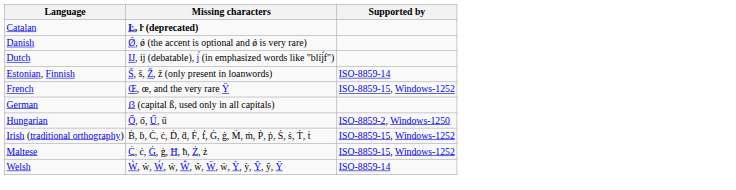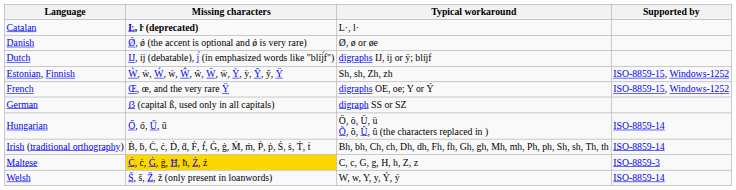+ column: Typical workaround | L·, l· | Ø, ø or øe | digraphs IJ, ij or ÿ; blíjf | Sh, sh, Zh, zh | digraphs OE, oe; Y or Ý | digraph SS or SZ | Ö, ö, Ü, ü Õ, õ, Û, û (the characters replaced in ) | Bh, bh, Ch, ch, Dh, dh, Fh, fh, Gh, gh, Mh, mh, Ph, ph, Sh, sh, Th, th | C, c, G, g, H, h, Z, z | W, w, Y, y, Ý, ý
Estonian, Finnish | Missing characters: Š, š, Ž, ž (only present in loanwords) -> Ẁ, ẁ, Ẃ, ẃ, Ŵ, ŵ, Ẅ, ẅ, Ỳ, ỳ, Ŷ, ŷ, Ÿ
Estonian, Finnish | Supported by: ISO-8859-14 -> ISO-8859-15, Windows-1252
Hungarian | Supported by: ISO-8859-2, Windows-1250 -> ISO-8859-14
Irish (traditional orthography) | Supported by: ISO-8859-15, Windows-1252 -> ISO-8859-14
Maltese | Missing characters: no background -> gold background
Maltese | Supported by: ISO-8859-15, Windows-1252 -> ISO-8859-3
Welsh | Missing characters: Ẁ, ẁ, Ẃ, ẃ, Ŵ, ŵ, Ẅ, ẅ, Ỳ, ỳ, Ŷ, ŷ, Ÿ -> Š, š, Ž, ž (only present in loanwords)
